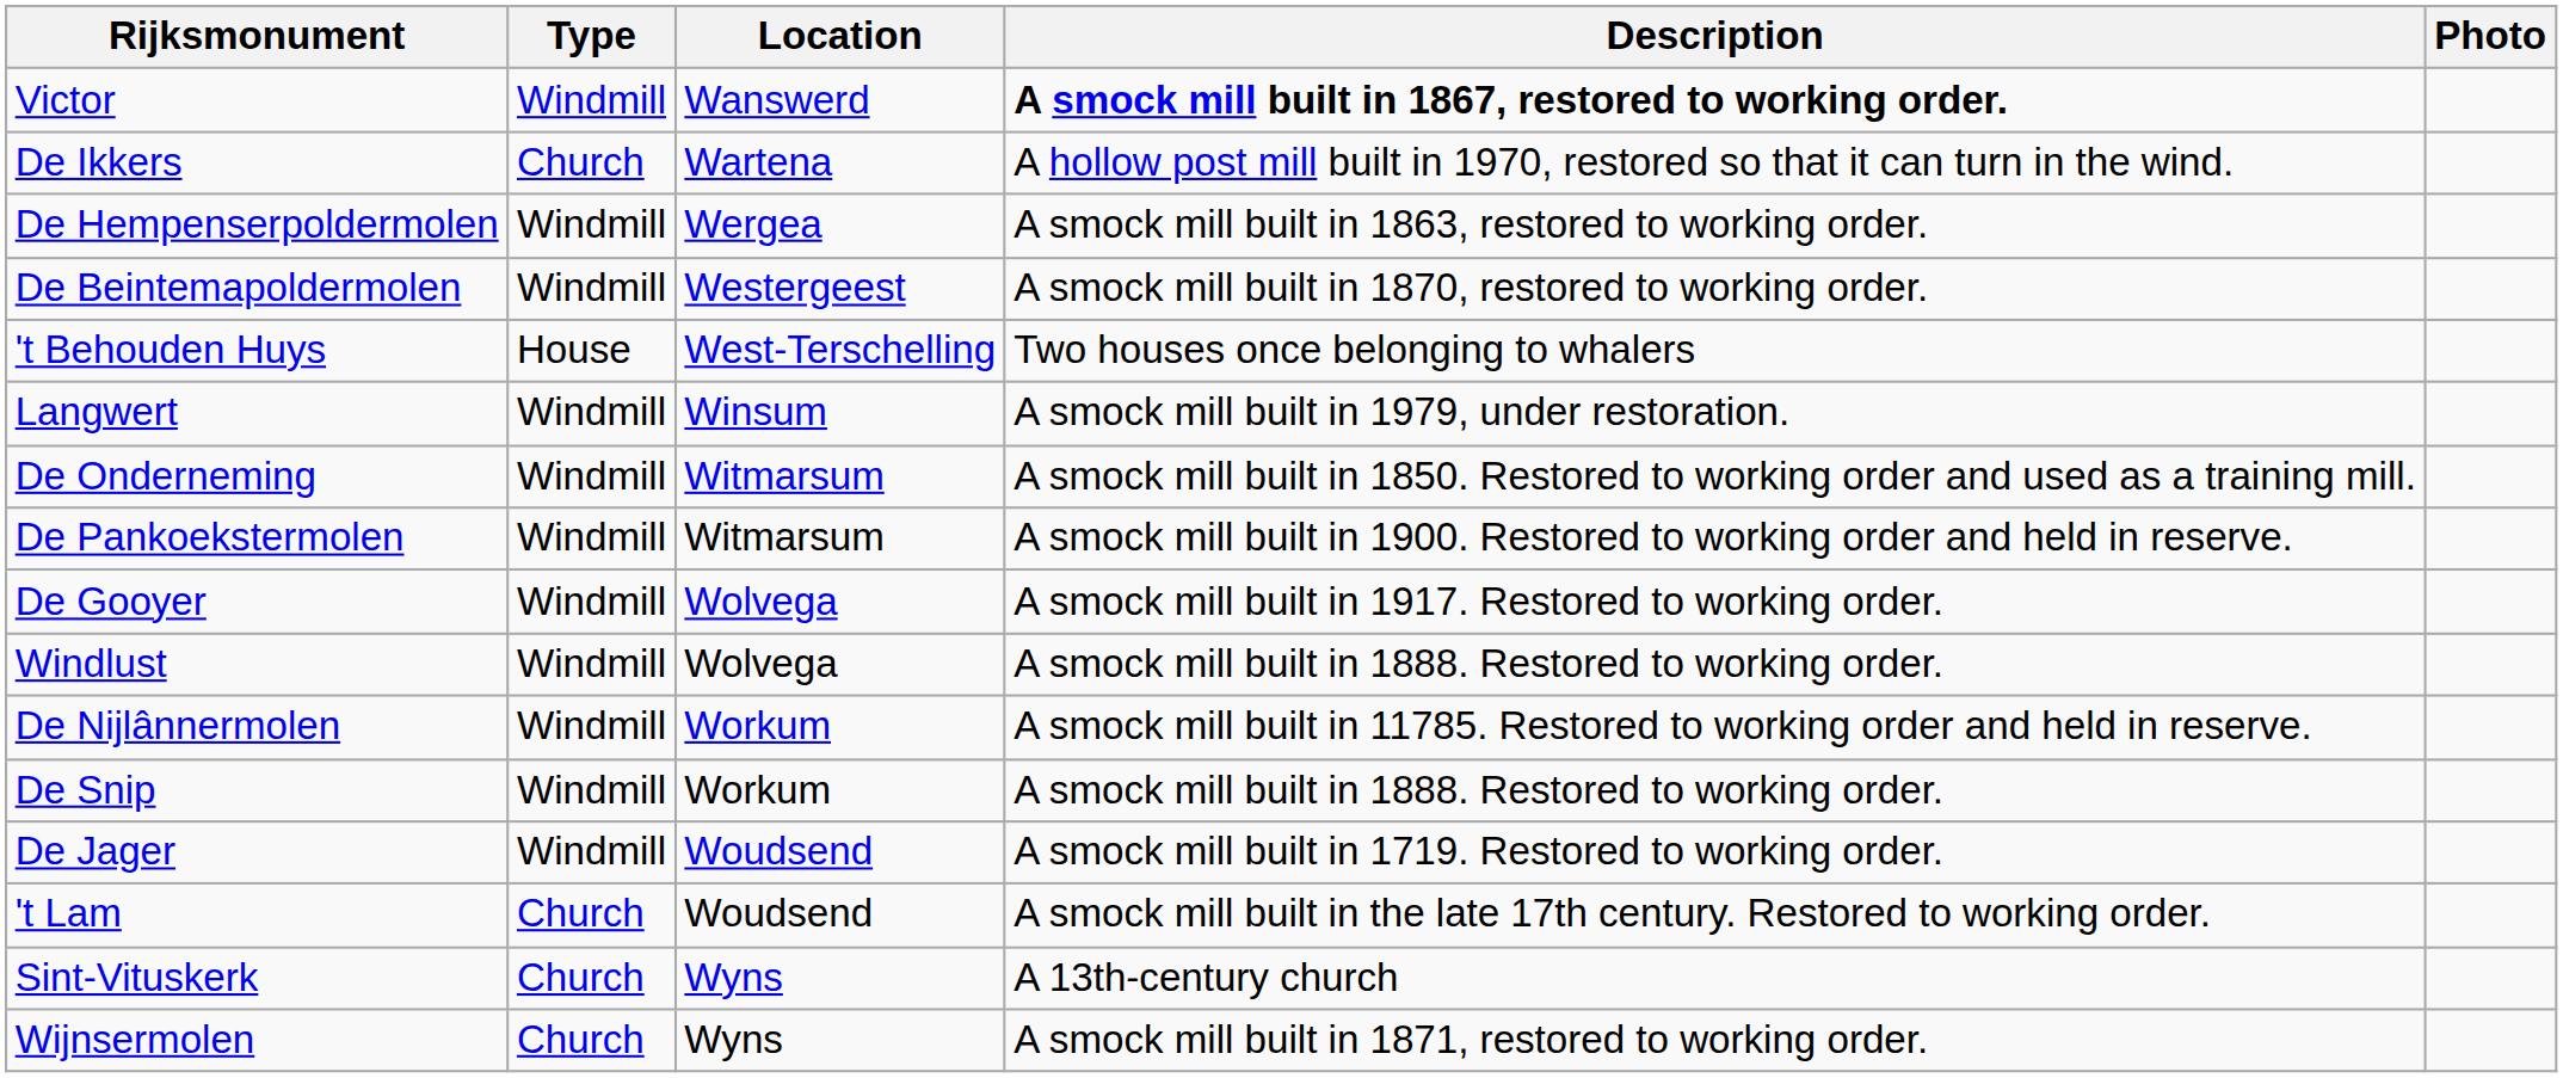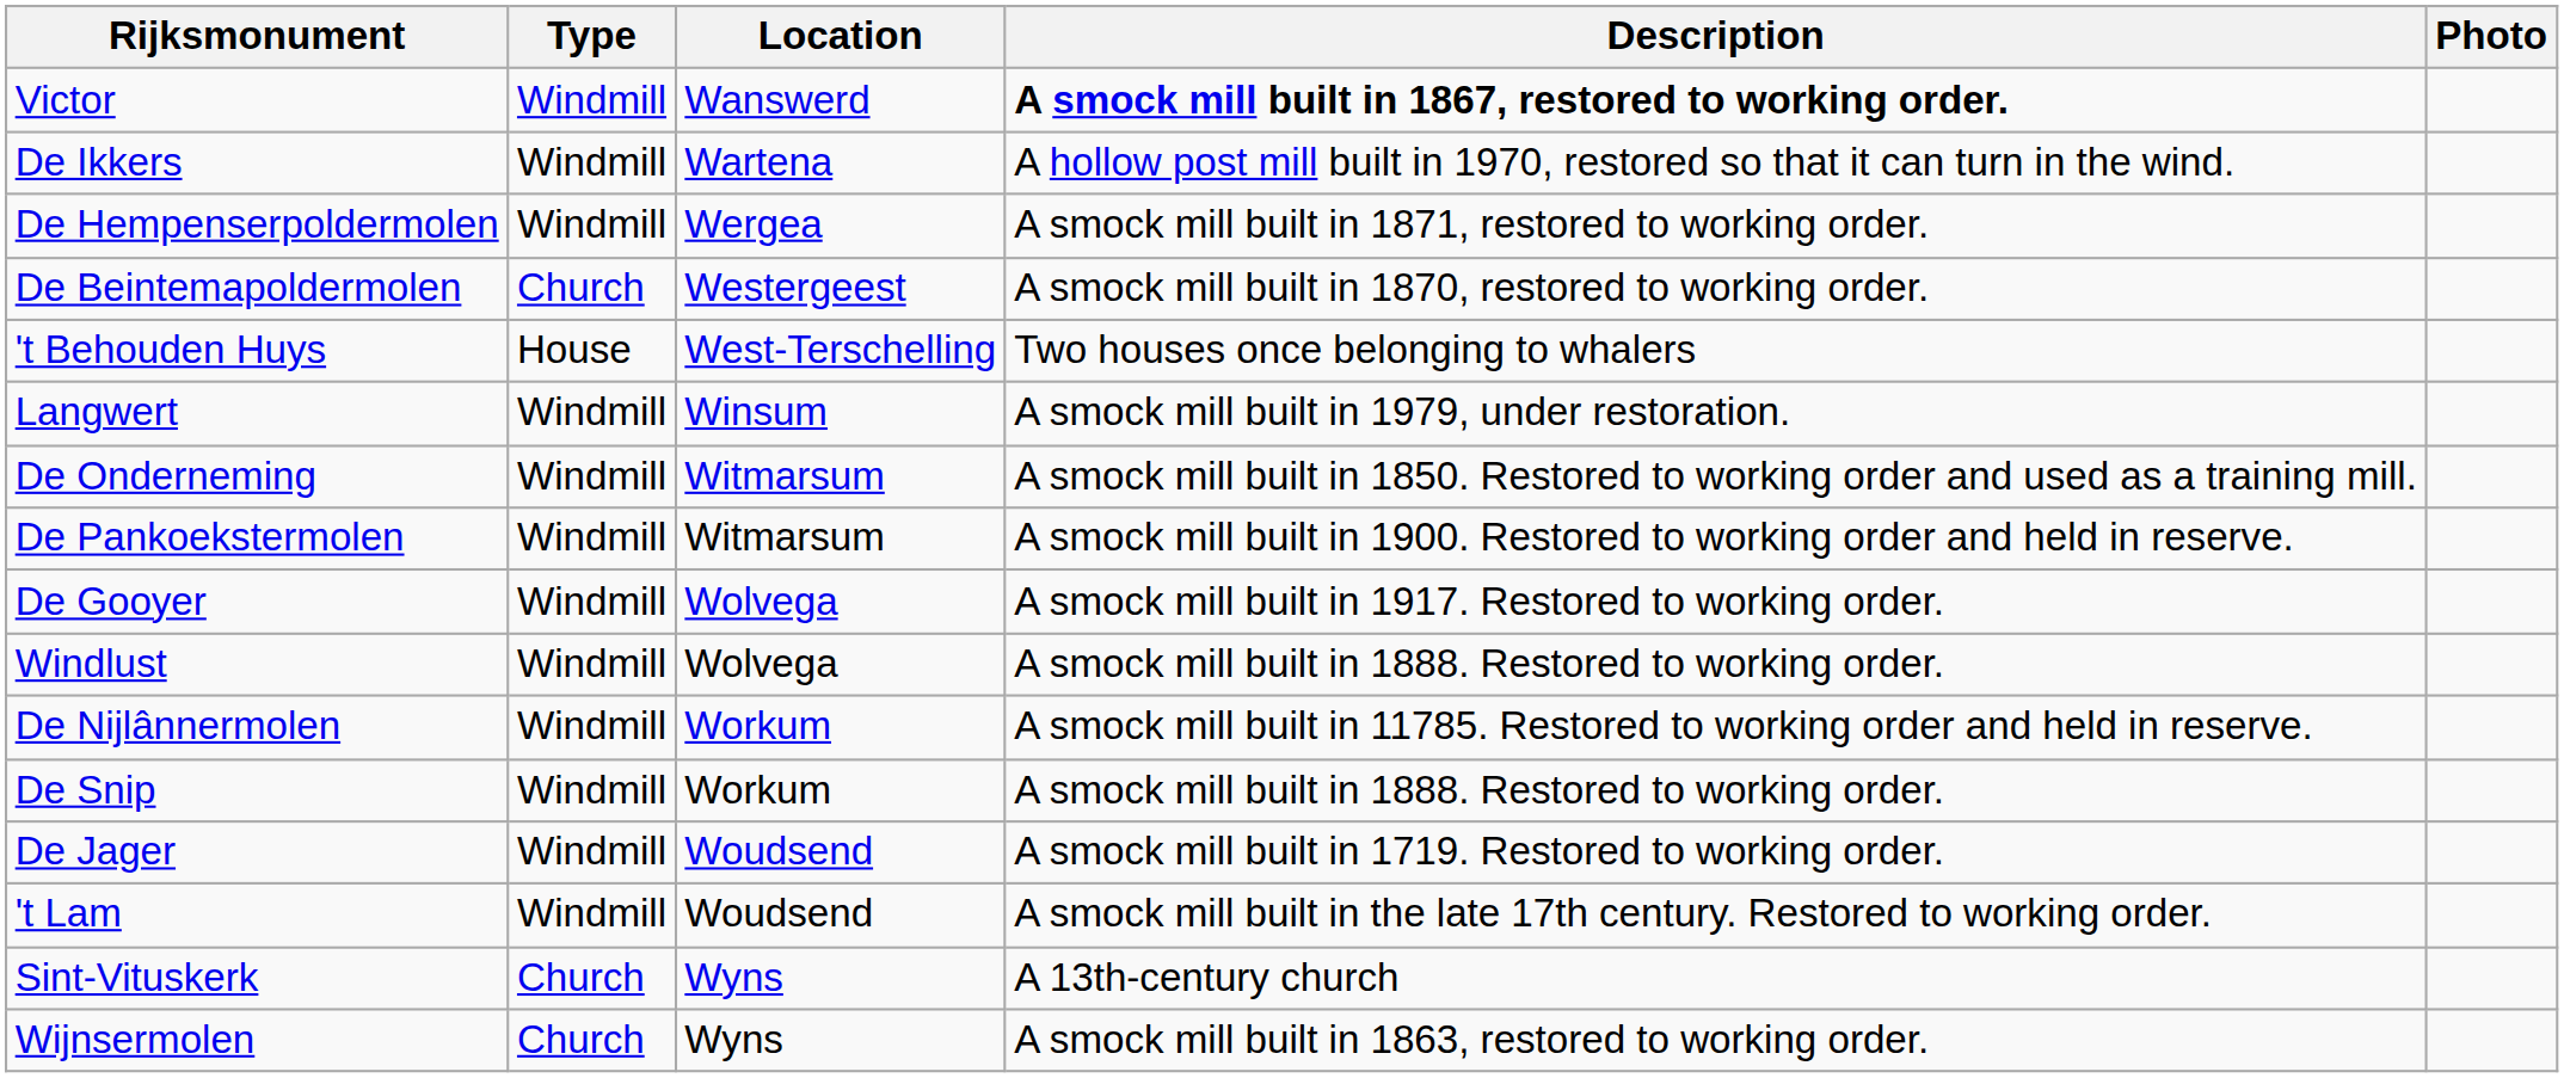De Ikkers | Type: Church -> Windmill
De Hempenserpoldermolen | Description: A smock mill built in 1863, restored to working order. -> A smock mill built in 1871, restored to working order.
De Beintemapoldermolen | Type: Windmill -> Church
't Lam | Type: Church -> Windmill
Wijnsermolen | Description: A smock mill built in 1871, restored to working order. -> A smock mill built in 1863, restored to working order.
